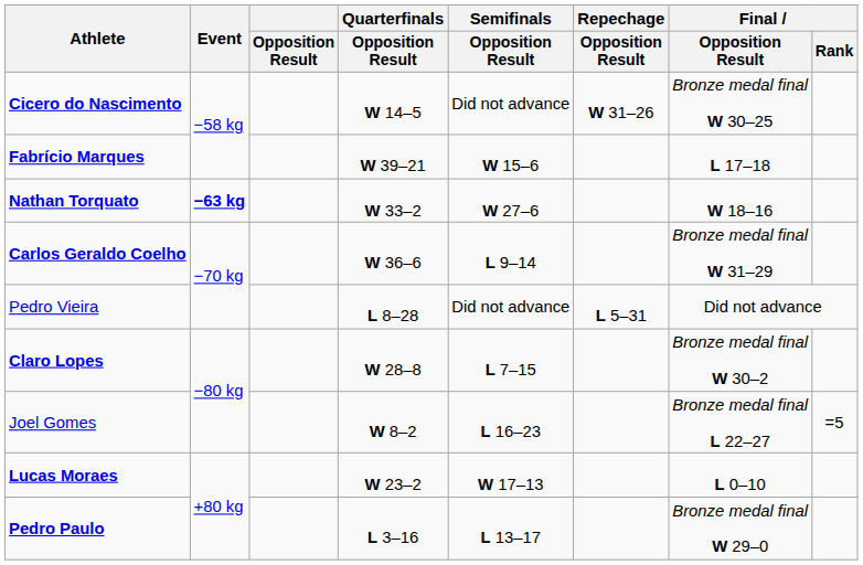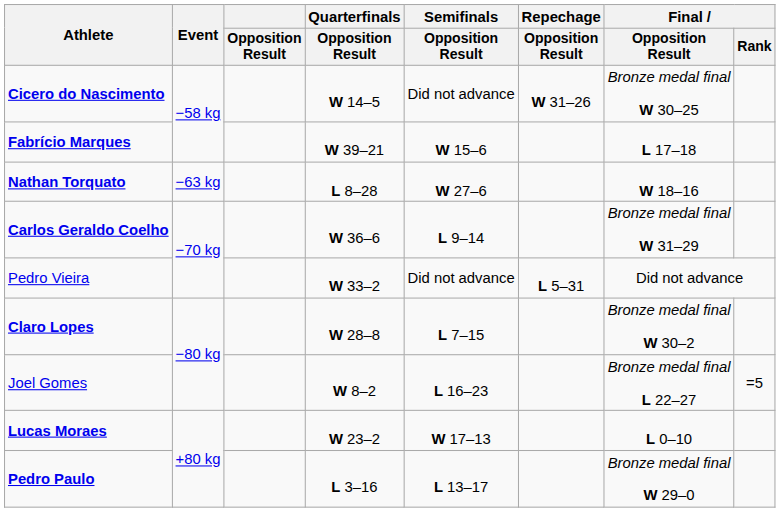Nathan Torquato | Event: bold -> normal
Nathan Torquato | Quarterfinals / Opposition Result: W 33–2 -> L 8–28
Pedro Vieira | Quarterfinals / Opposition Result: L 8–28 -> W 33–2
